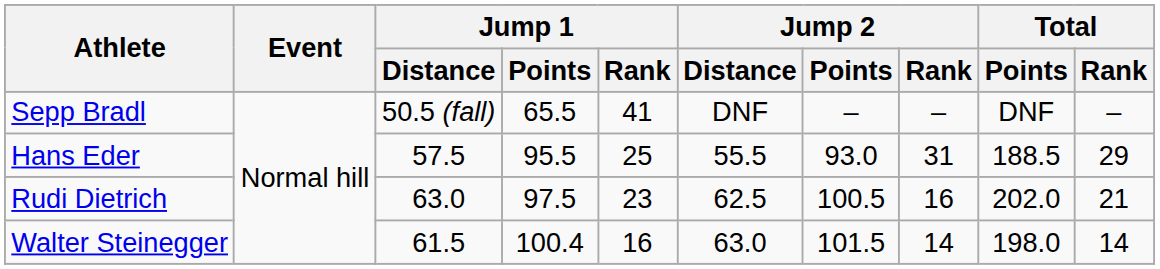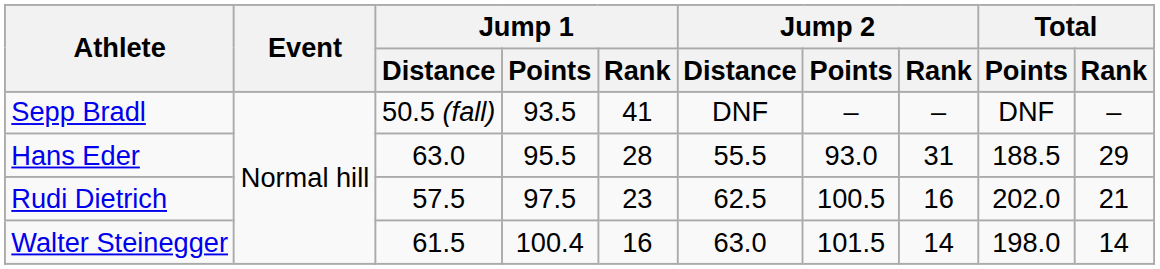Sepp Bradl | Jump 1 / Points: 65.5 -> 93.5
Hans Eder | Jump 1 / Distance: 57.5 -> 63.0
Hans Eder | Jump 1 / Rank: 25 -> 28
Rudi Dietrich | Jump 1 / Distance: 63.0 -> 57.5
